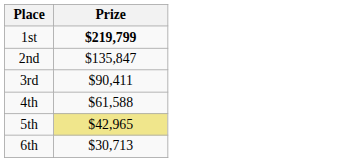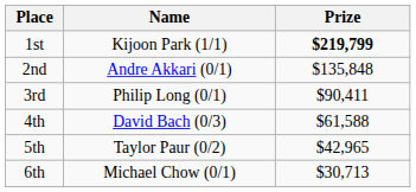+ column: Name | Kijoon Park (1/1) | Andre Akkari (0/1) | Philip Long (0/1) | David Bach (0/3) | Taylor Paur (0/2) | Michael Chow (0/1)
2nd | Prize: $135,847 -> $135,848
5th | Prize: khaki background -> no background
